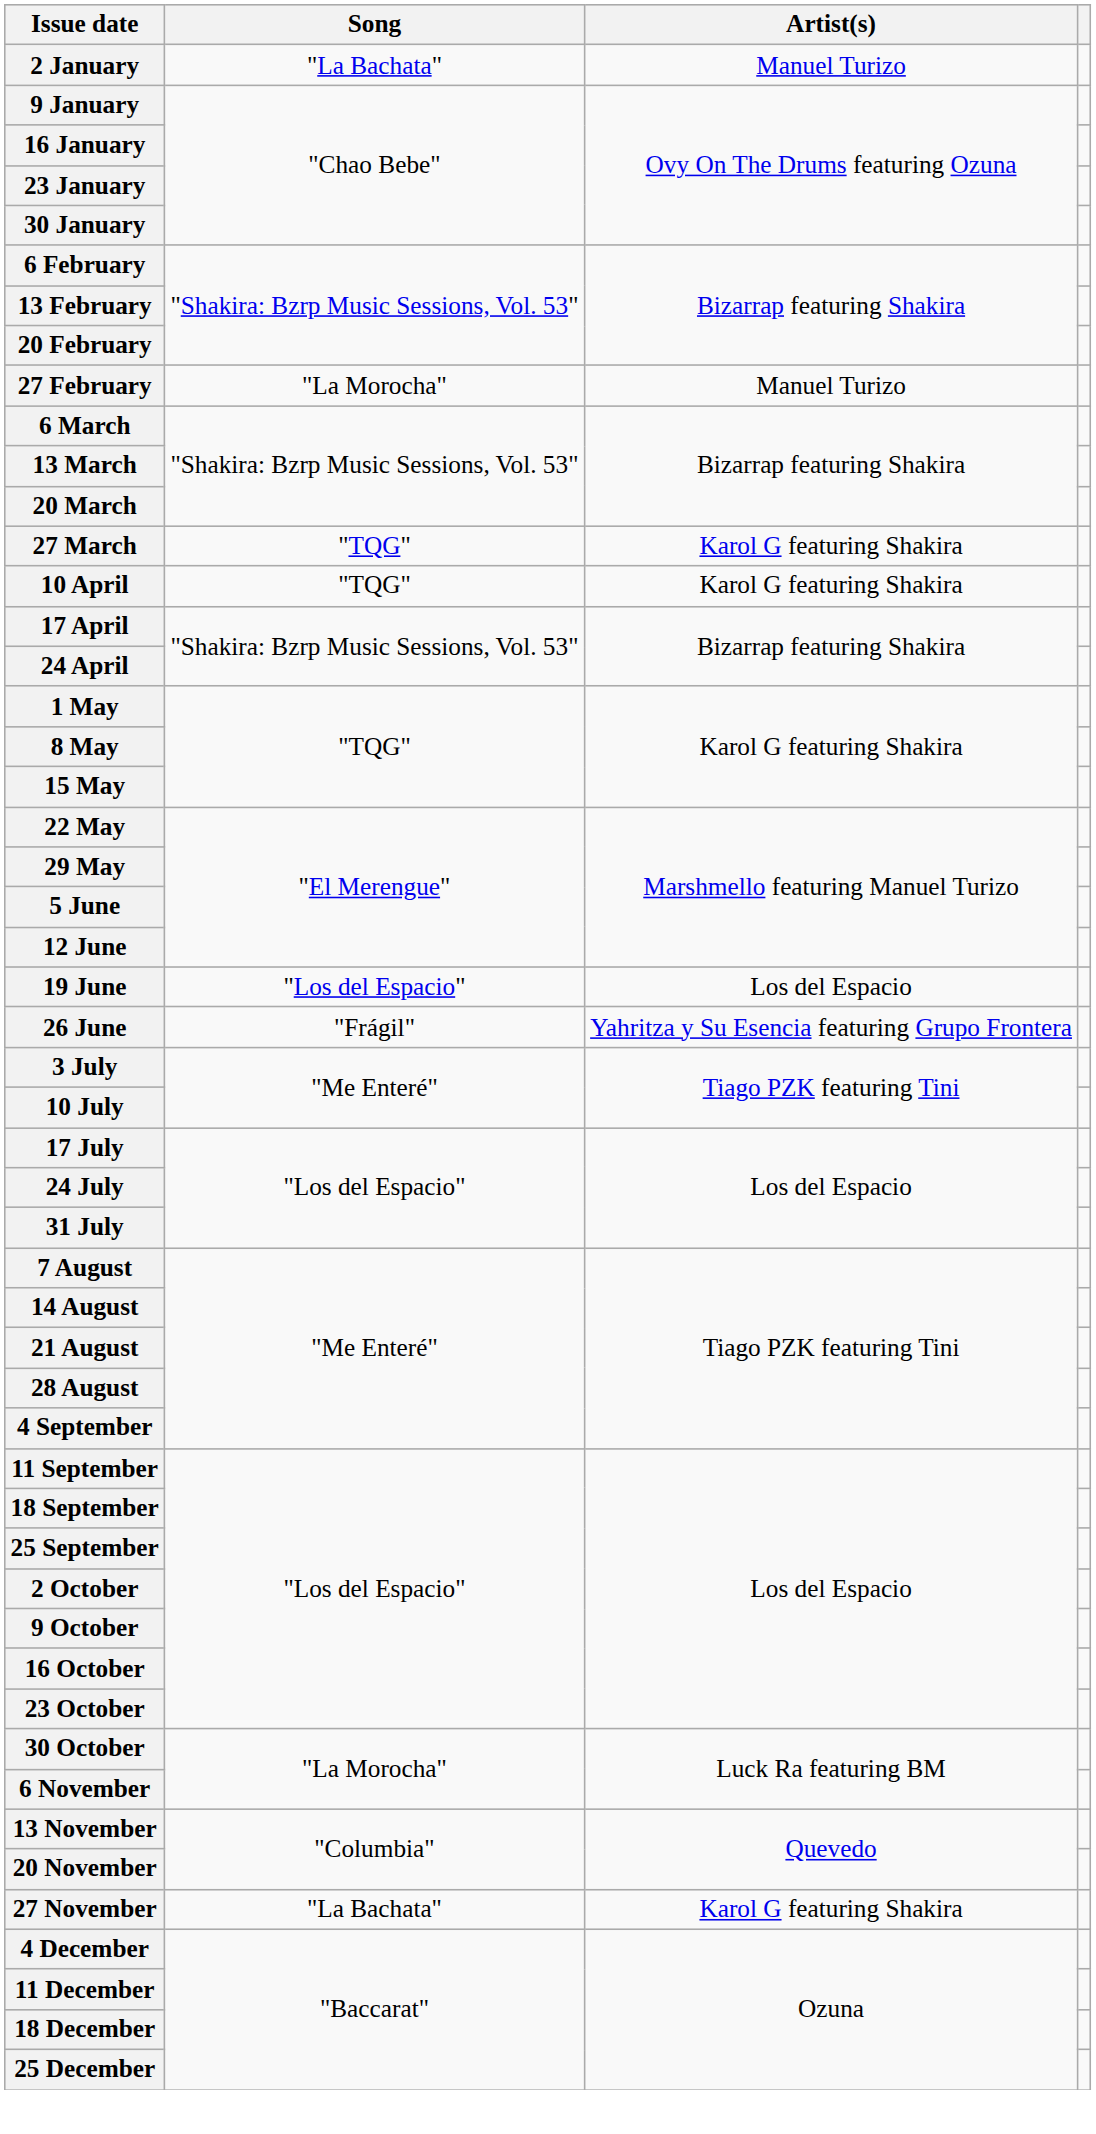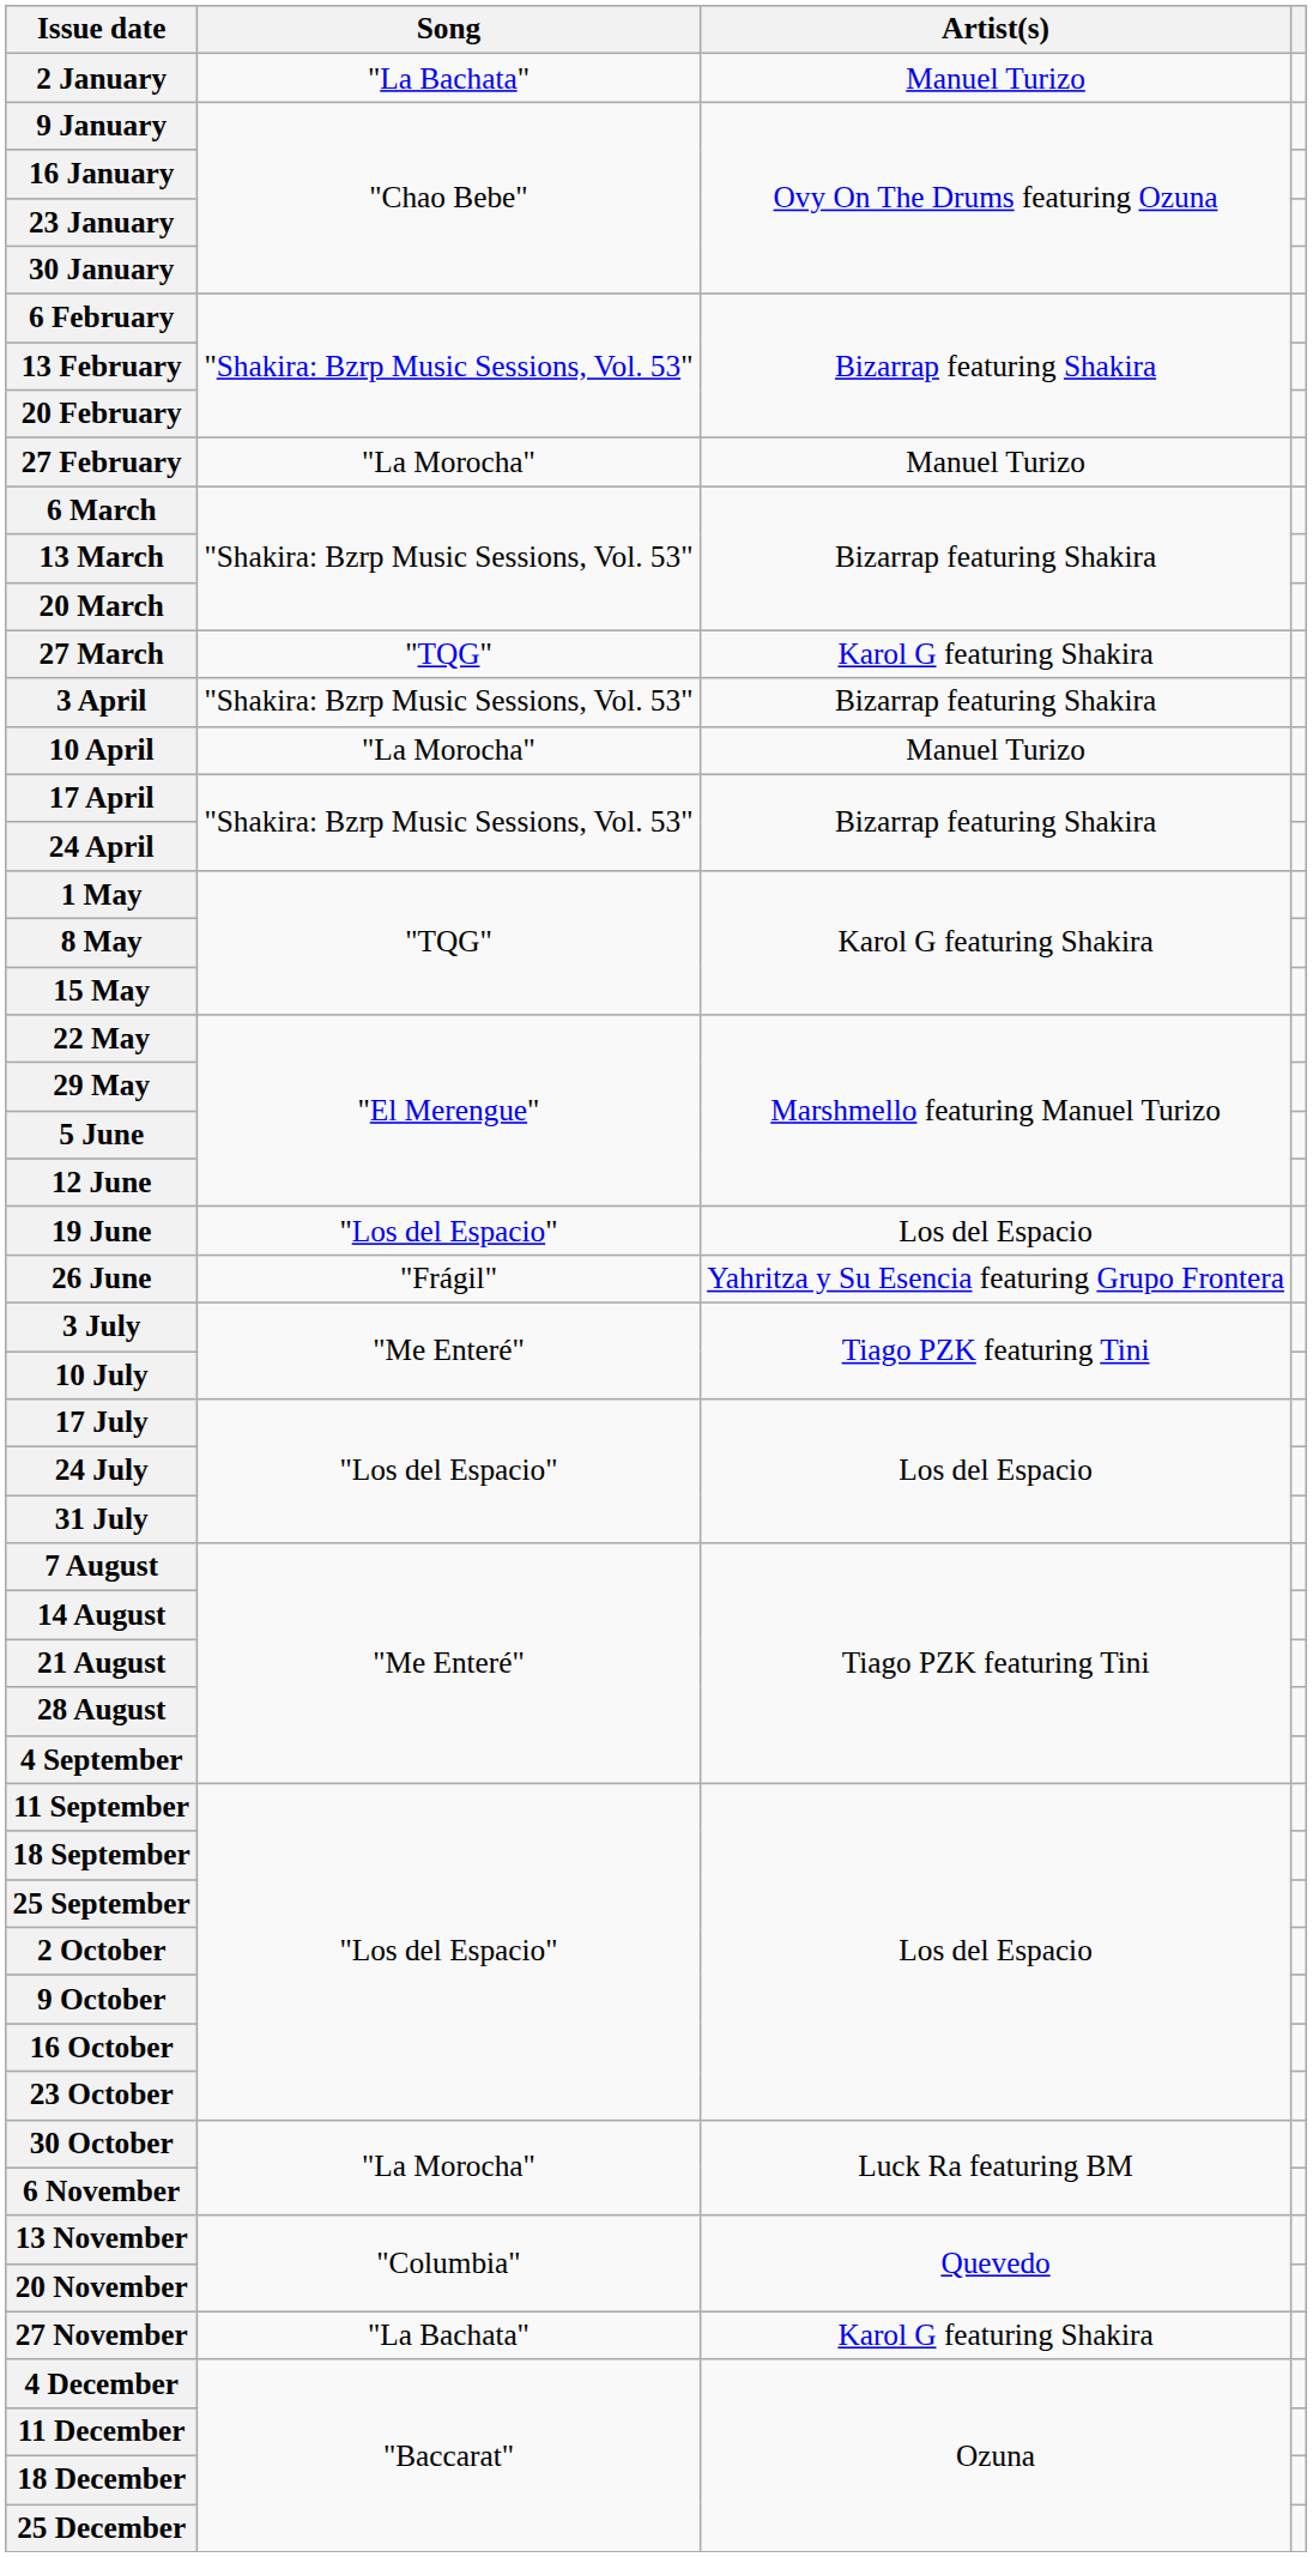+ row: 3 April | "Shakira: Bzrp Music Sessions, Vol. 53" | Bizarrap featuring Shakira
10 April | Song: "TQG" -> "La Morocha"
10 April | Artist(s): Karol G featuring Shakira -> Manuel Turizo
